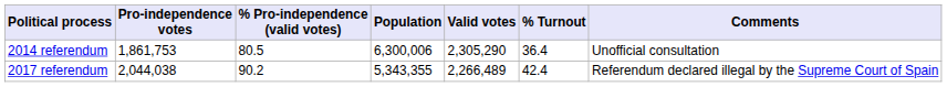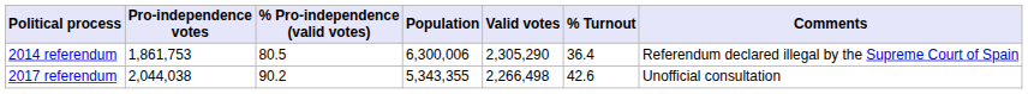2014 referendum | Comments: Unofficial consultation -> Referendum declared illegal by the Supreme Court of Spain
2017 referendum | Valid votes: 2,266,489 -> 2,266,498
2017 referendum | % Turnout: 42.4 -> 42.6
2017 referendum | Comments: Referendum declared illegal by the Supreme Court of Spain -> Unofficial consultation
